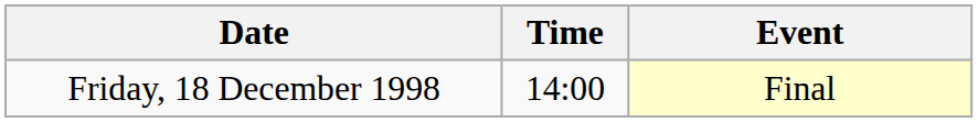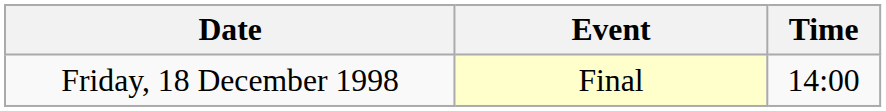columns swapped: Time <-> Event
